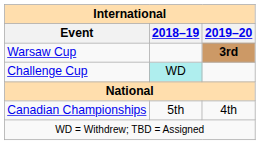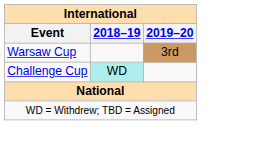Warsaw Cup | 2019–20: bold -> normal
- row: Canadian Championships | 5th | 4th
